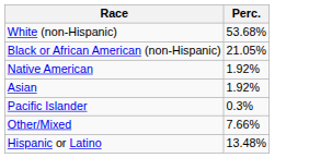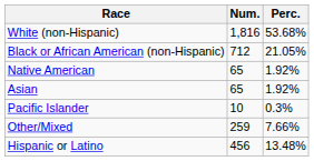+ column: Num. | 1,816 | 712 | 65 | 65 | 10 | 259 | 456
